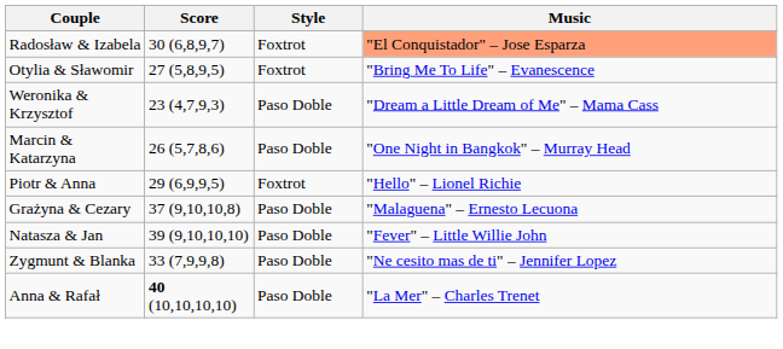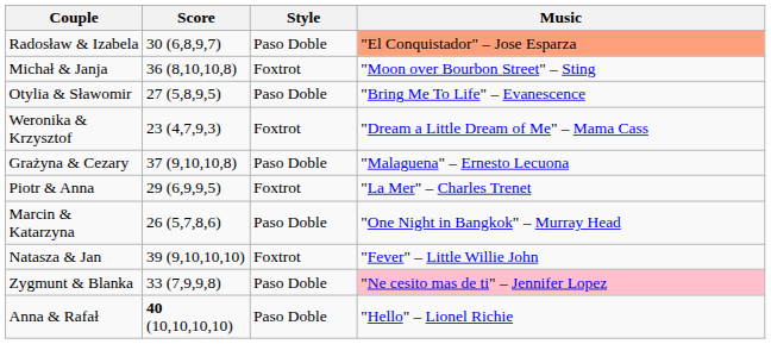Radosław & Izabela | Style: Foxtrot -> Paso Doble
+ row: Michał & Janja | 36 (8,10,10,8) | Foxtrot | "Moon over Bourbon Street" – Sting
Otylia & Sławomir | Style: Foxtrot -> Paso Doble
Weronika & Krzysztof | Style: Paso Doble -> Foxtrot
rows swapped: Grażyna & Cezary <-> Marcin & Katarzyna
Piotr & Anna | Music: "Hello" – Lionel Richie -> "La Mer" – Charles Trenet
Natasza & Jan | Style: Paso Doble -> Foxtrot
Zygmunt & Blanka | Music: no background -> pink background
Anna & Rafał | Music: "La Mer" – Charles Trenet -> "Hello" – Lionel Richie
